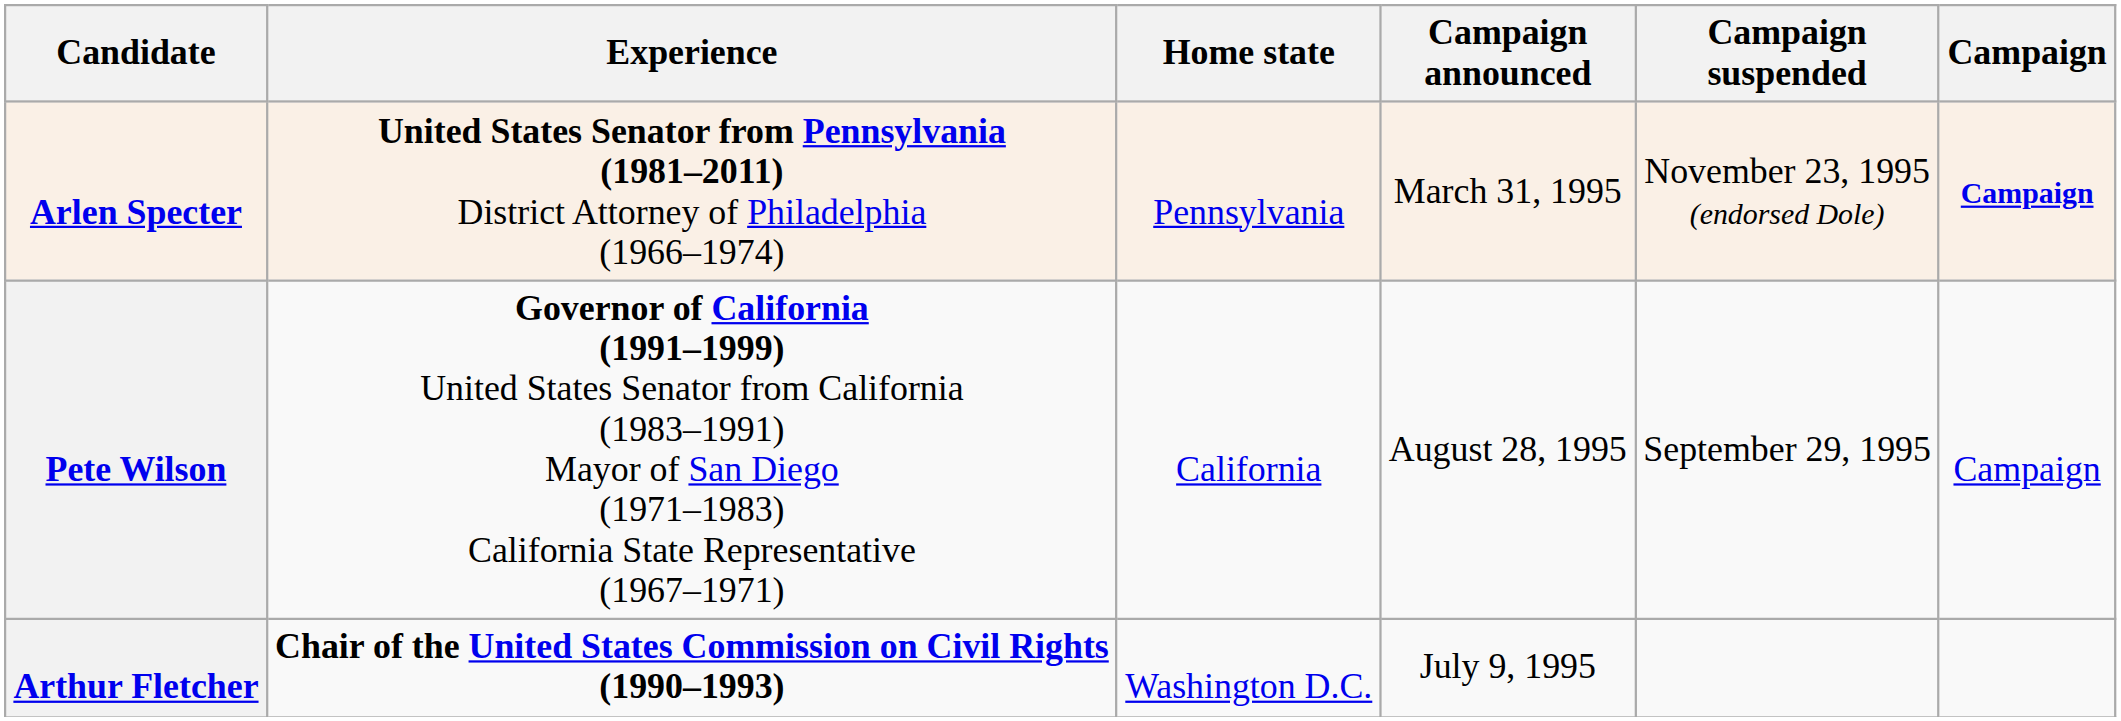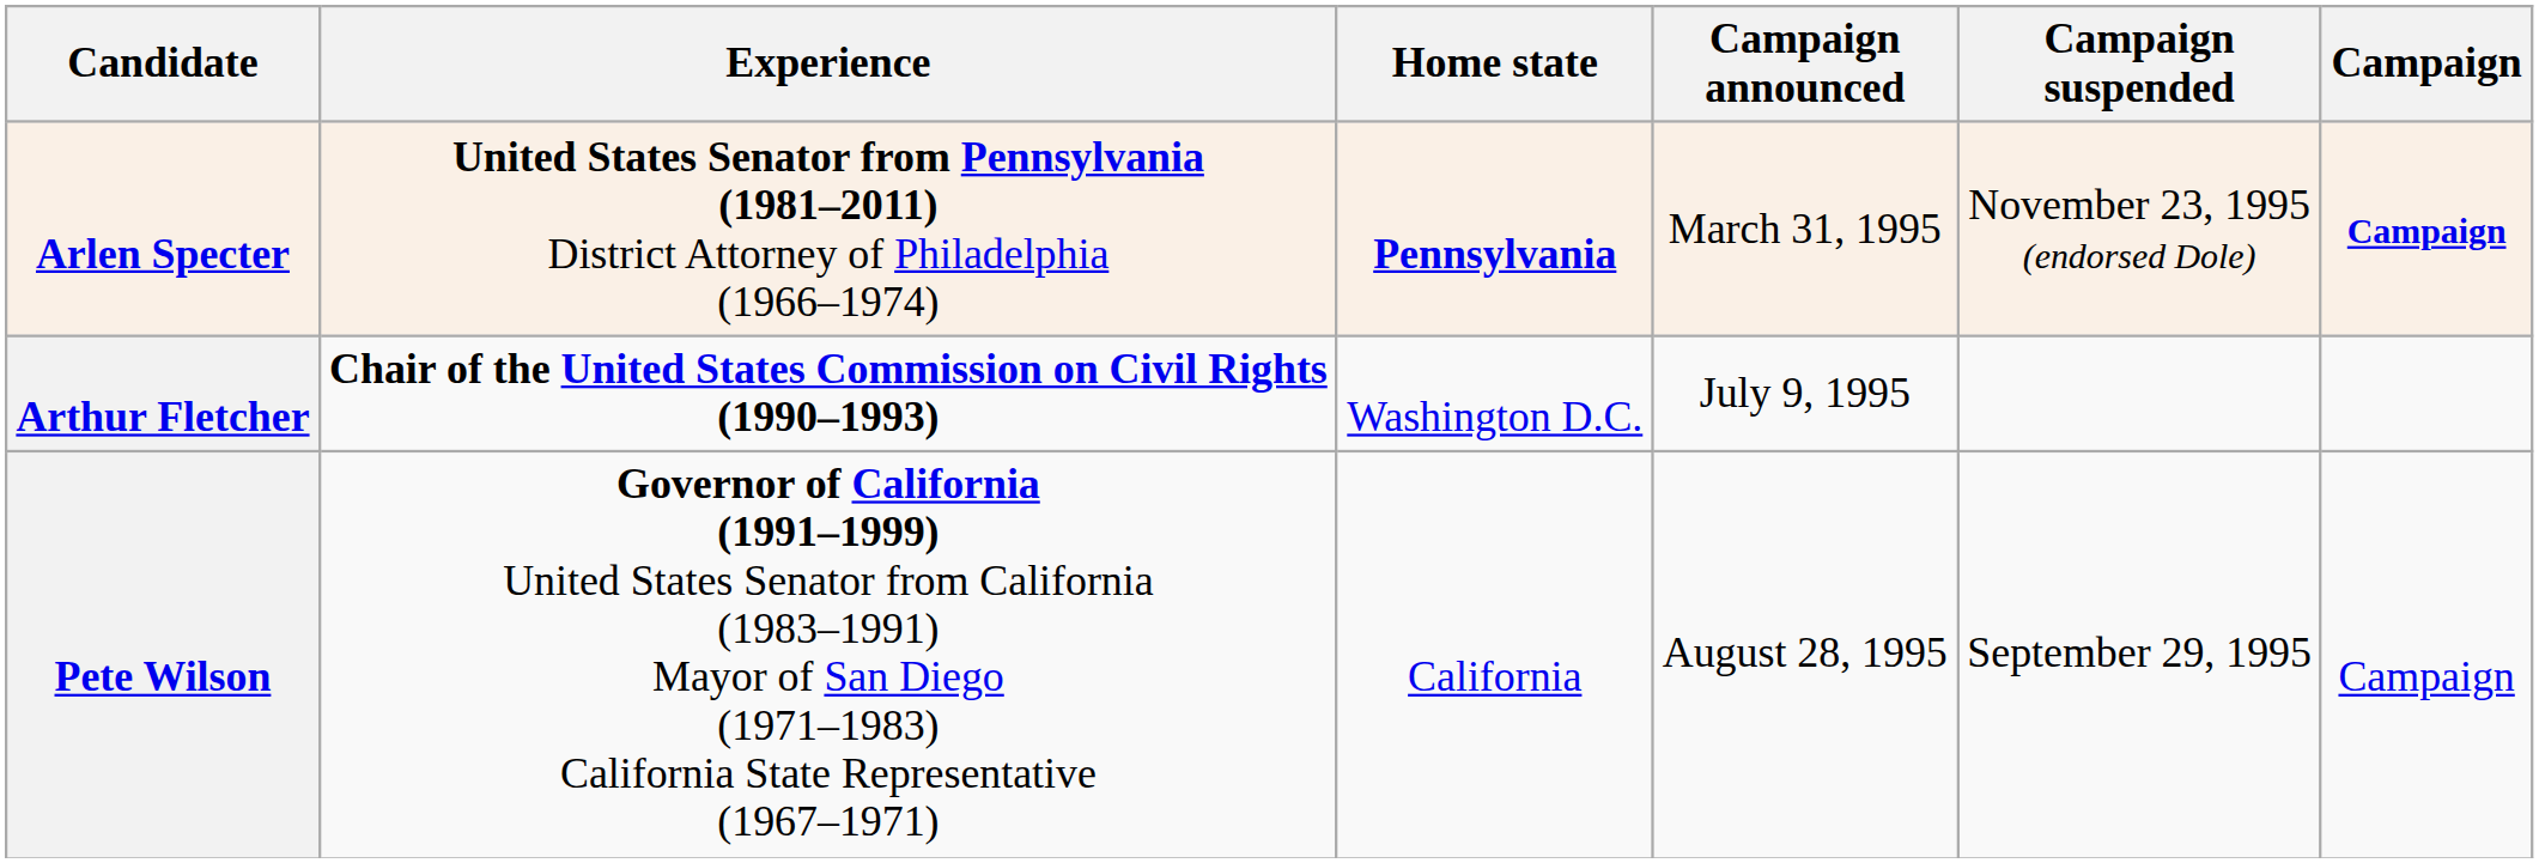Arlen Specter | Home state: normal -> bold
rows swapped: Pete Wilson <-> Arthur Fletcher
